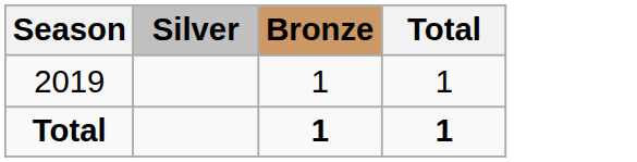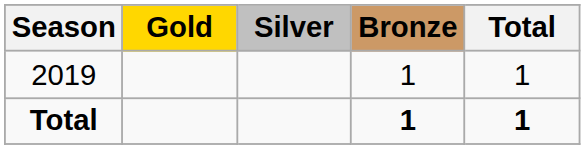+ column: Gold
